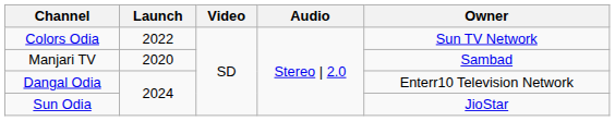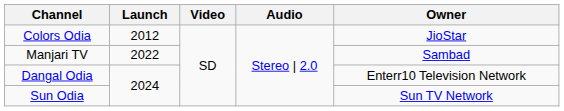Colors Odia | Launch: 2022 -> 2012
Colors Odia | Owner: Sun TV Network -> JioStar
Manjari TV | Launch: 2020 -> 2022
Sun Odia | Owner: JioStar -> Sun TV Network
